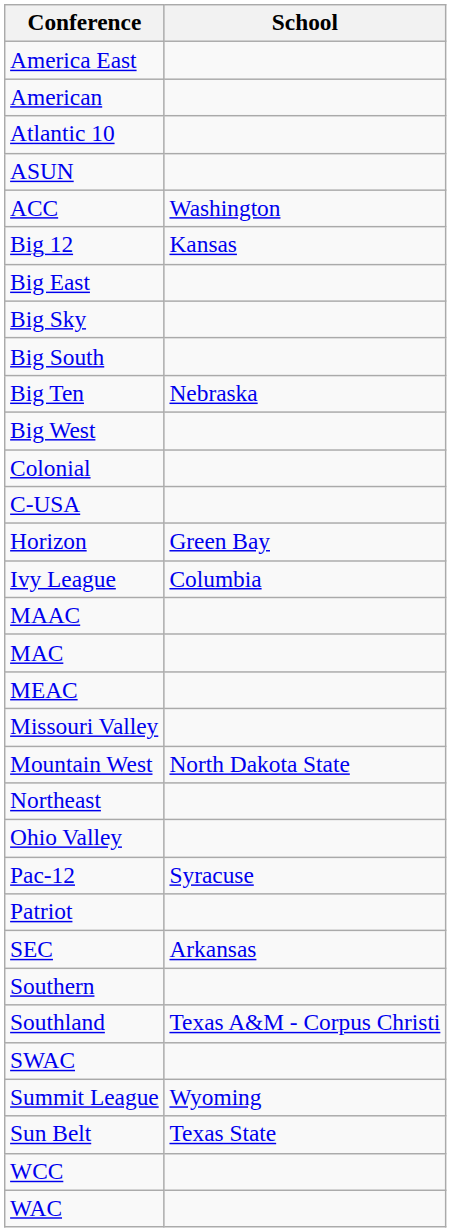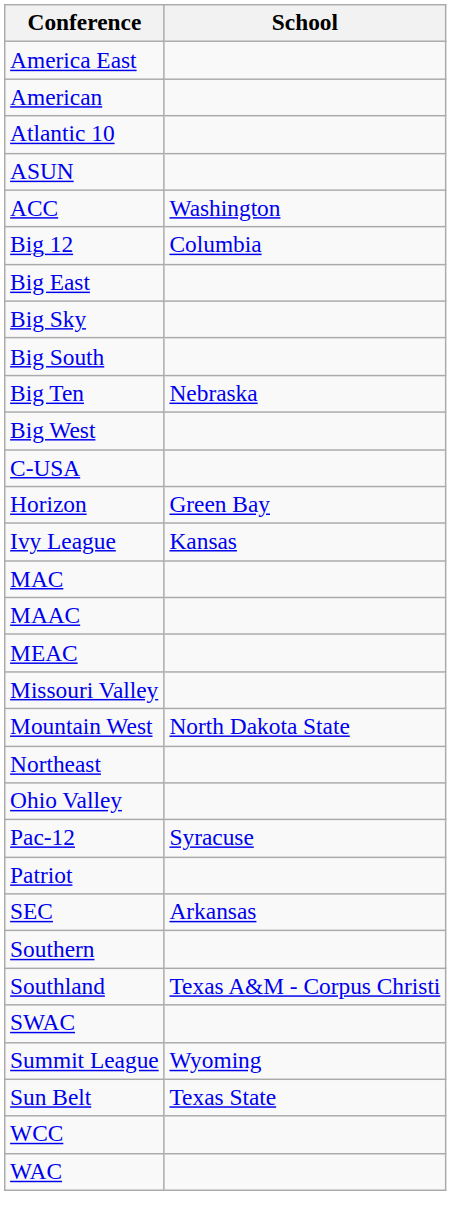Big 12 | School: Kansas -> Columbia
- row: Colonial
Ivy League | School: Columbia -> Kansas
rows swapped: MAAC <-> MAC
